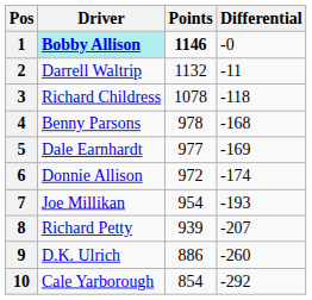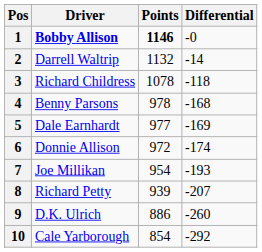1 | Driver: paleturquoise background -> no background
2 | Differential: -11 -> -14
